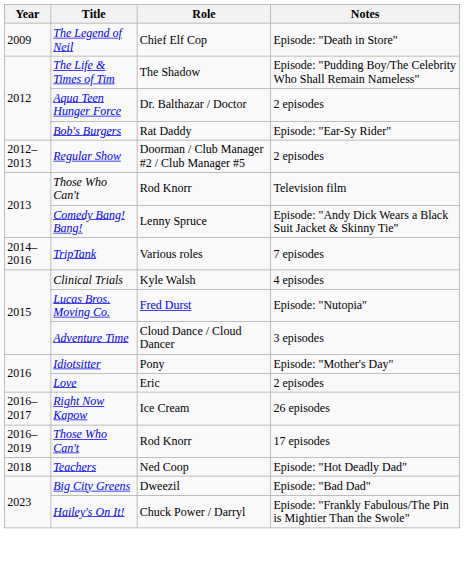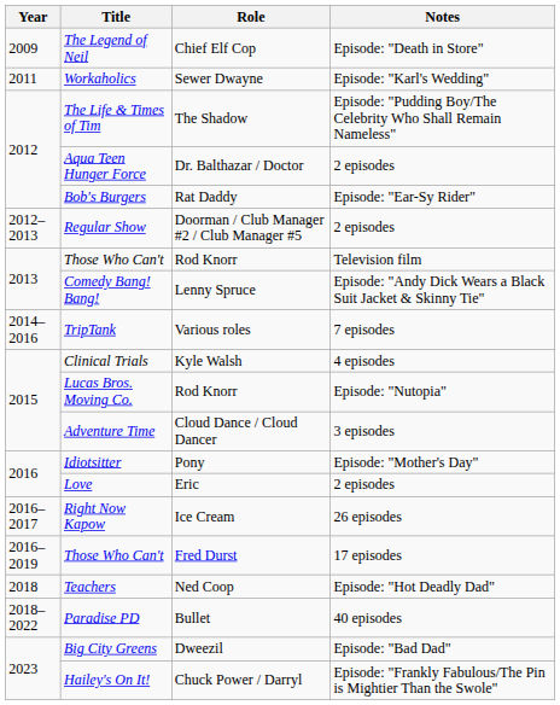+ row: 2011 | Workaholics | Sewer Dwayne | Episode: "Karl's Wedding"
Lucas Bros. Moving Co. | Role: Fred Durst -> Rod Knorr
Those Who Can't / 17 episodes | Role: Rod Knorr -> Fred Durst
+ row: 2018–2022 | Paradise PD | Bullet | 40 episodes
